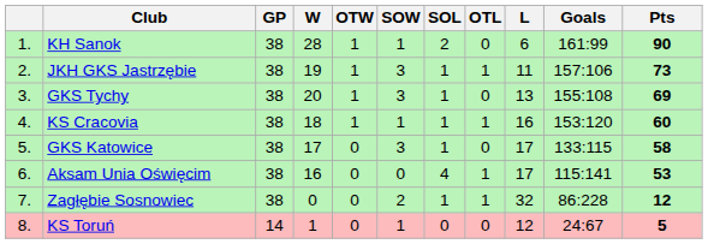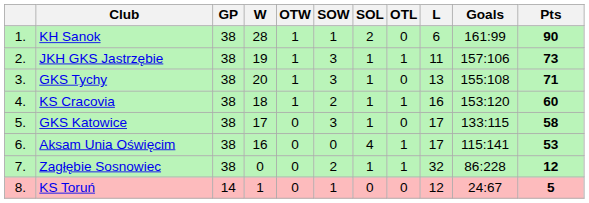GKS Tychy | Pts: 69 -> 71
KS Cracovia | SOW: 1 -> 2
